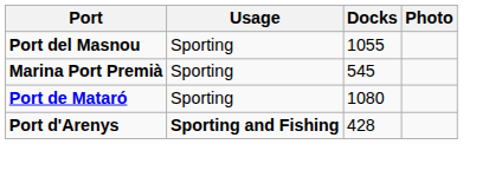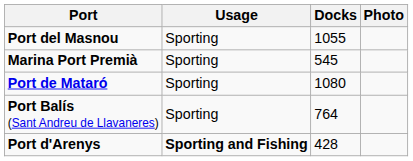+ row: Port Balís (Sant Andreu de Llavaneres) | Sporting | 764
